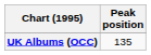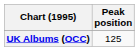UK Albums (OCC) | Peak position: 135 -> 125
